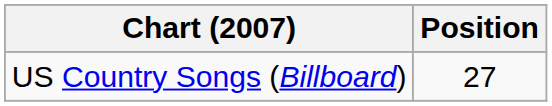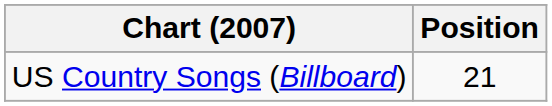US Country Songs (Billboard) | Position: 27 -> 21
